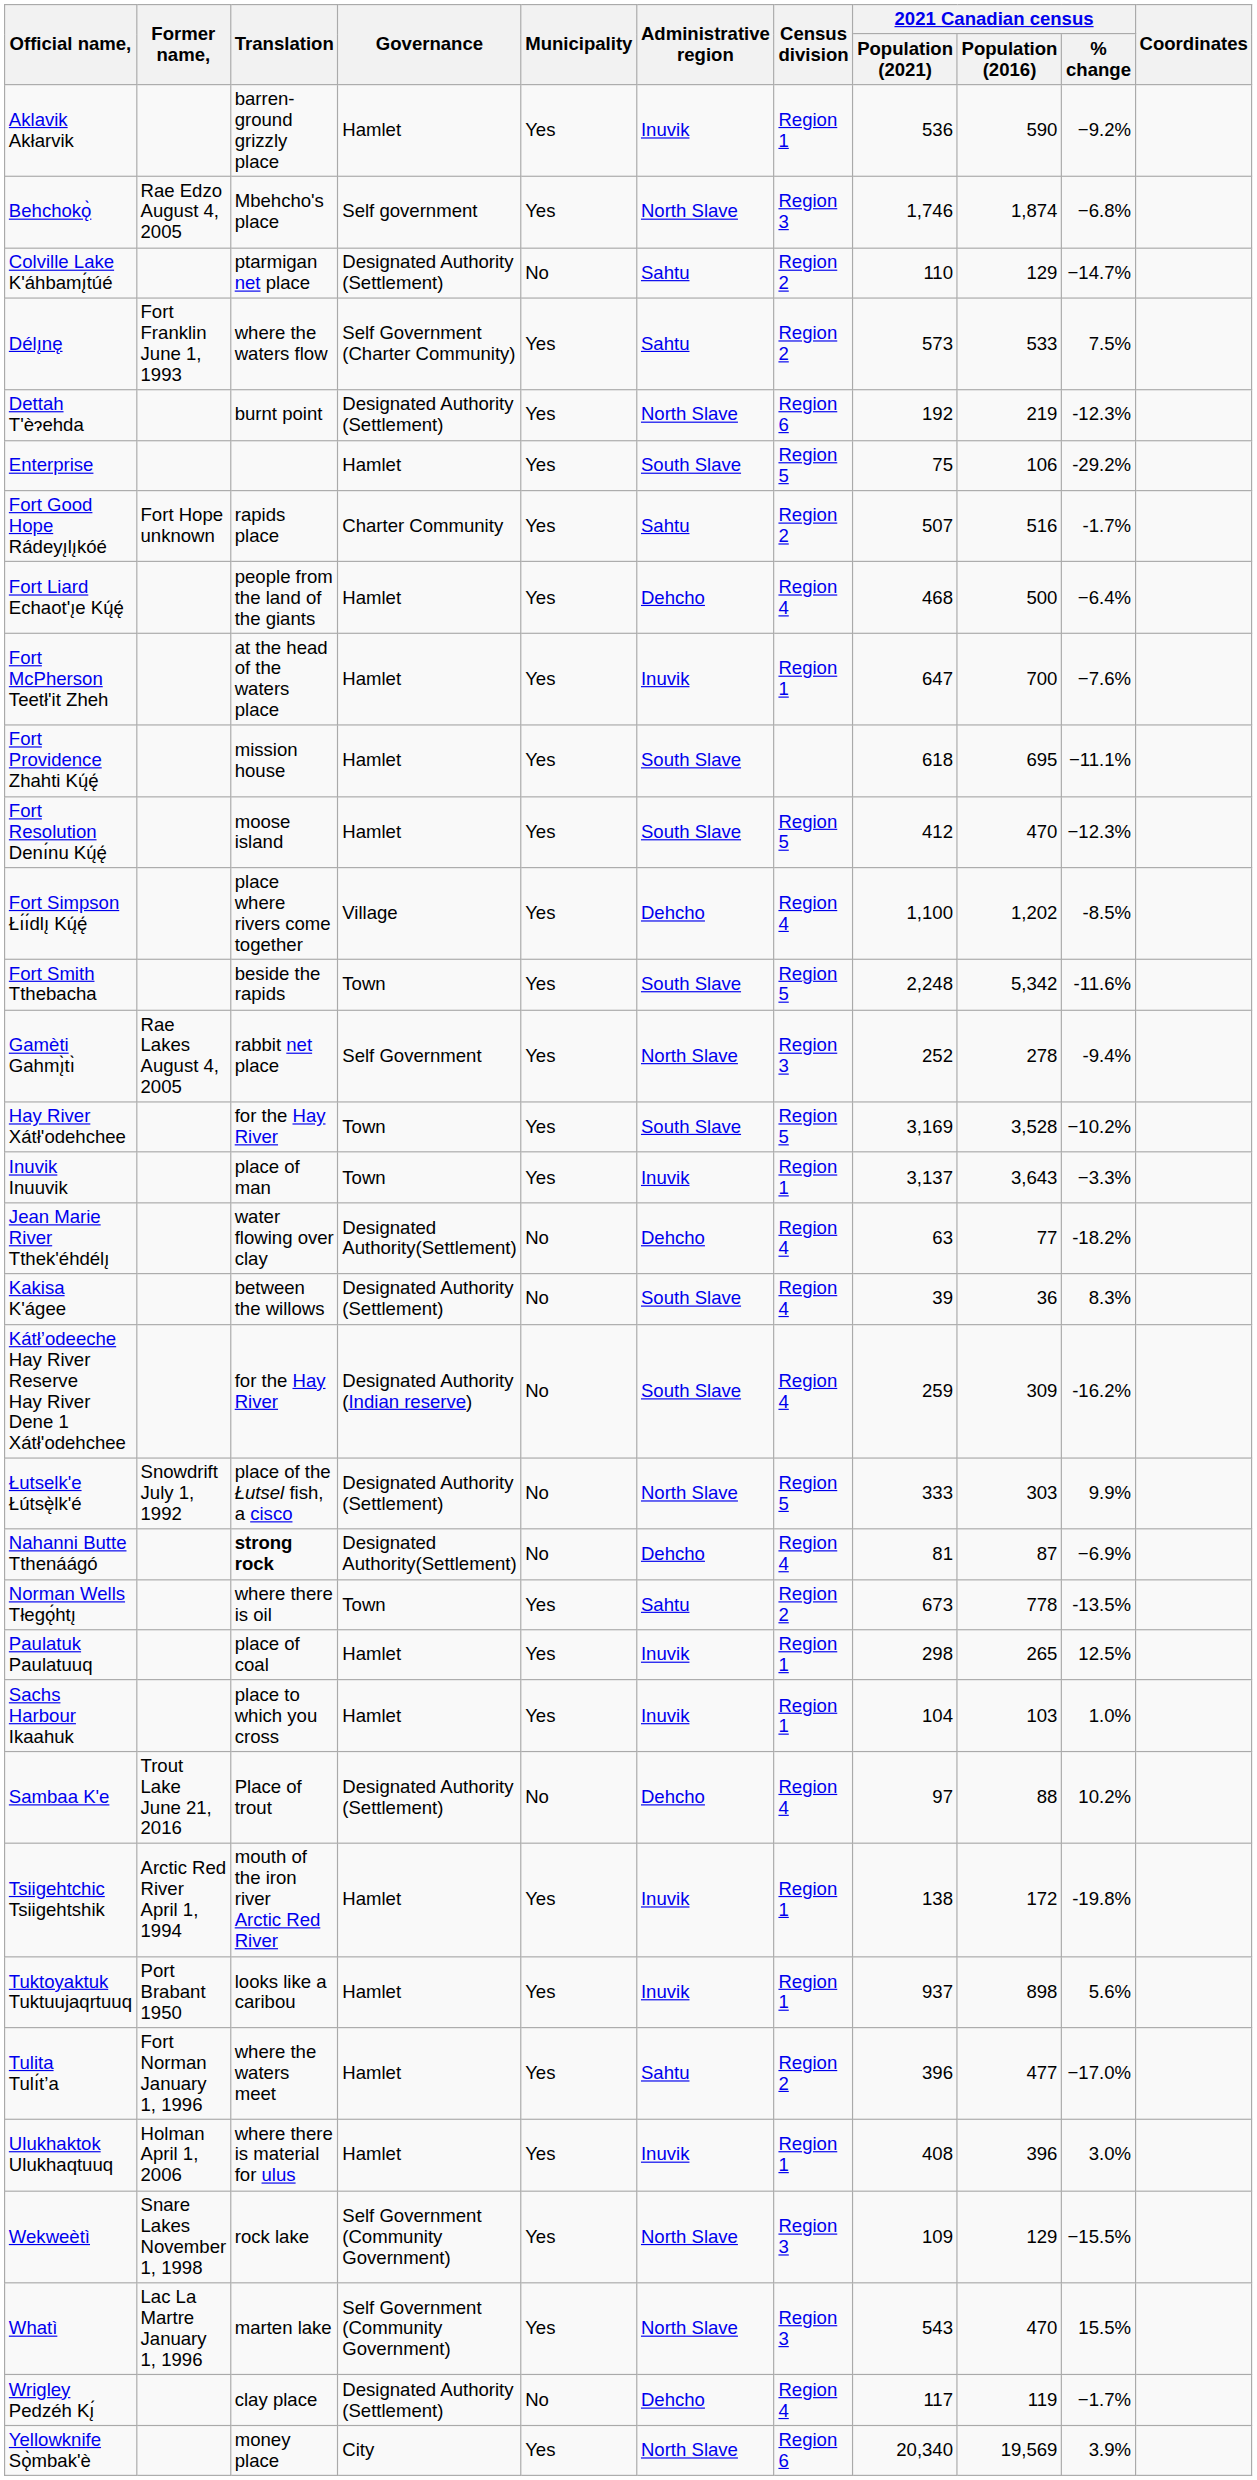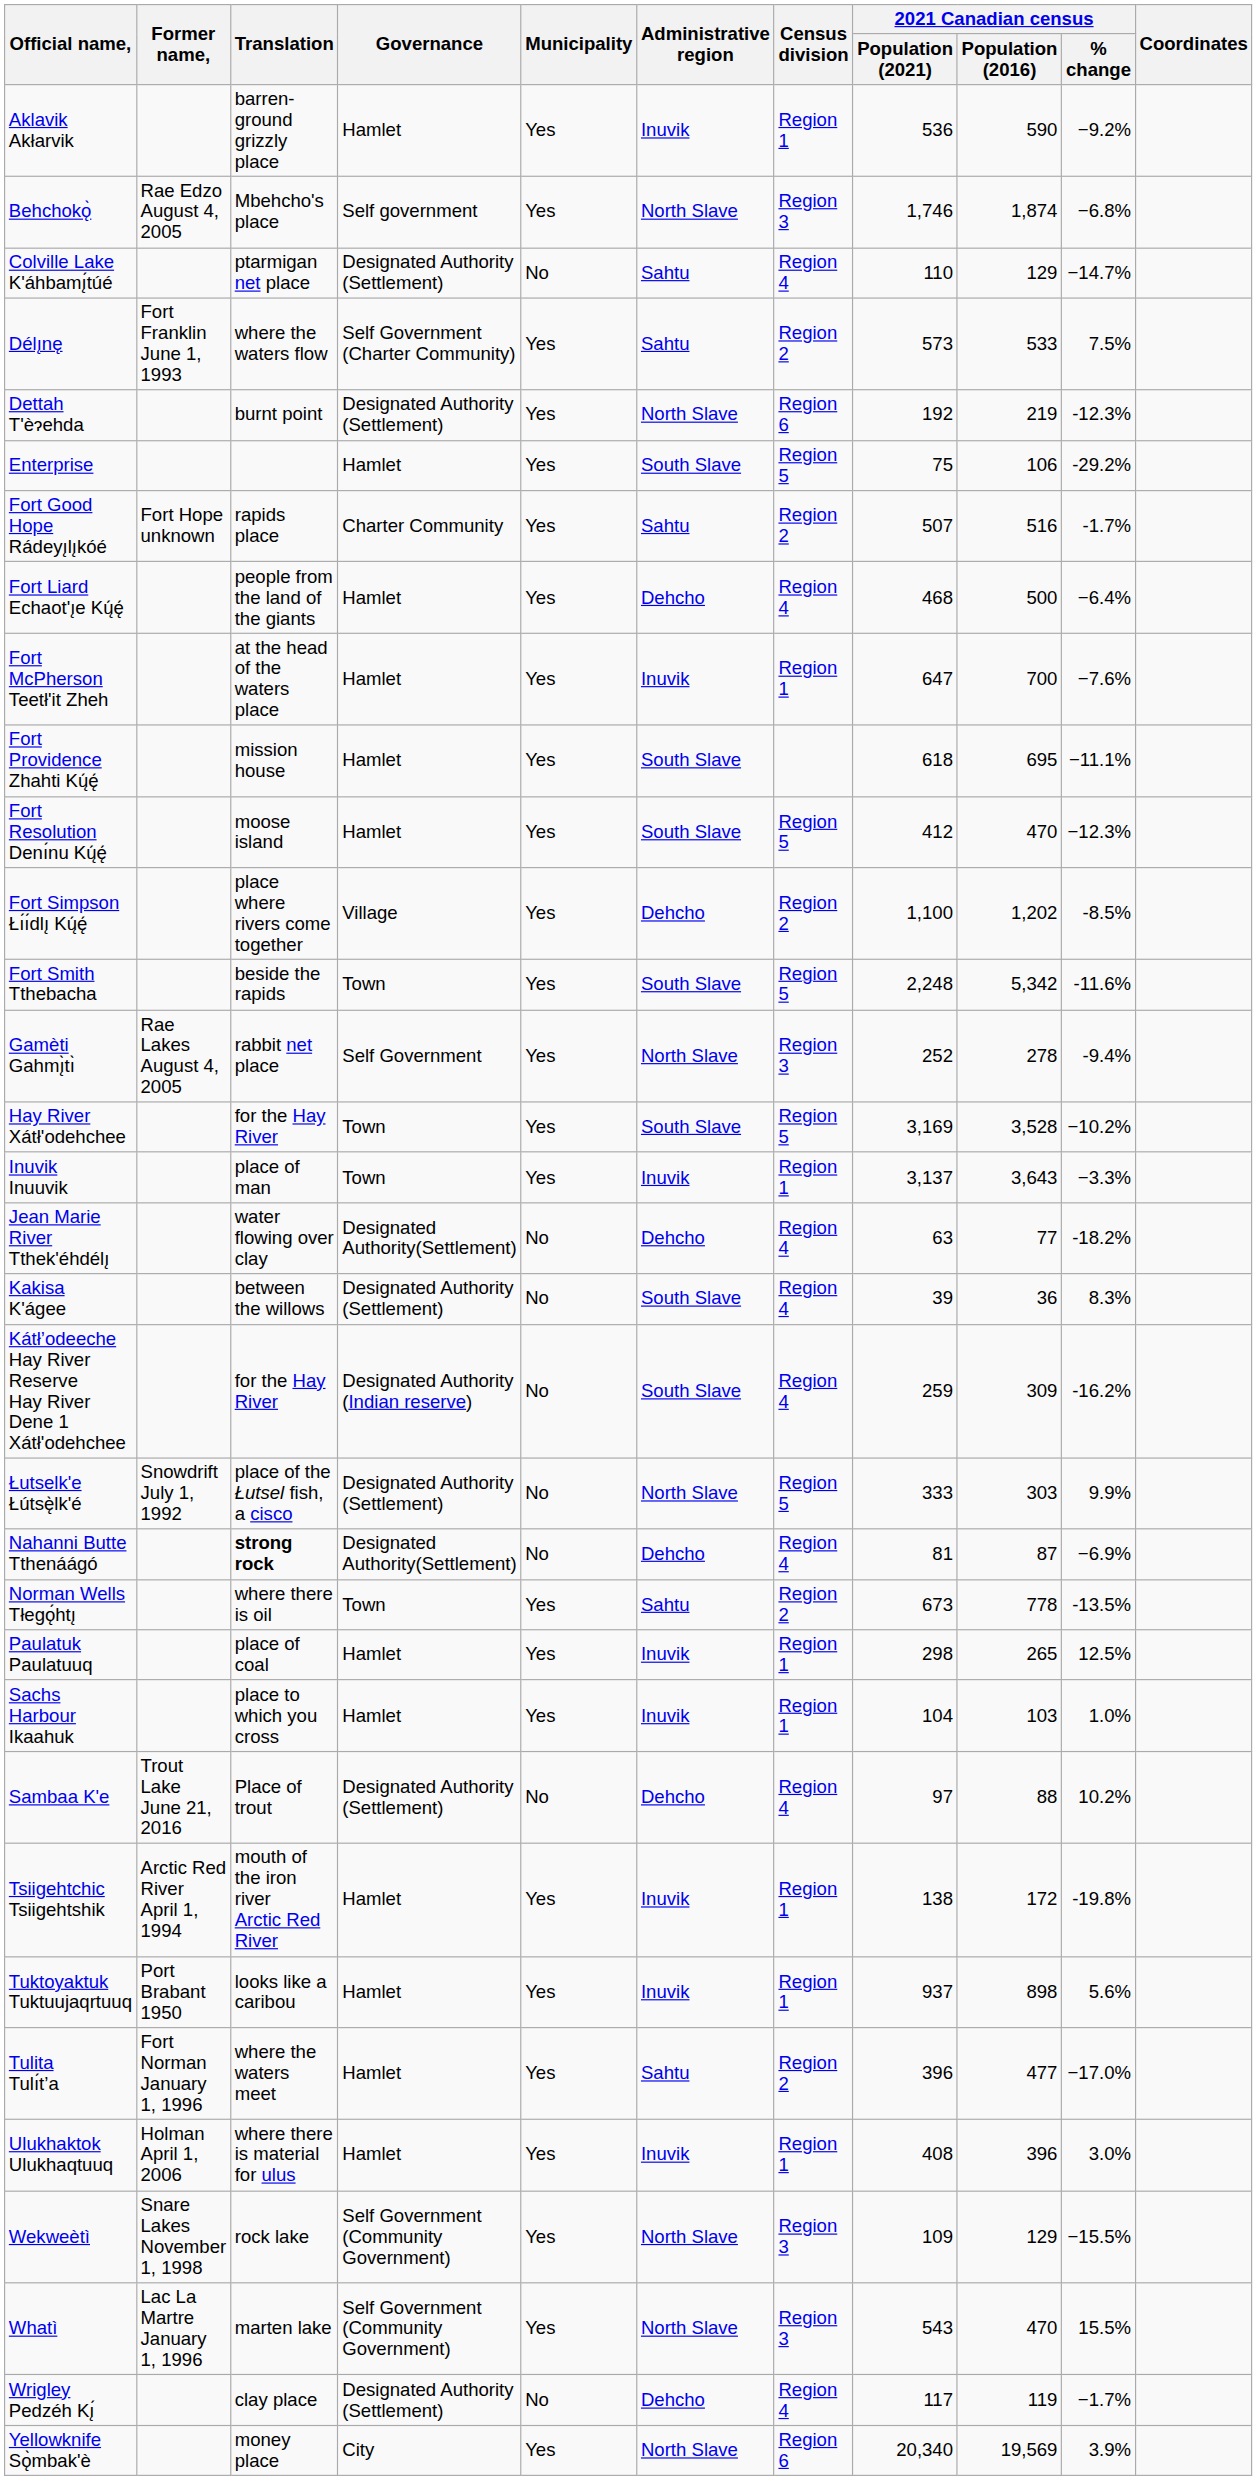Colville Lake K'áhbamı̨́túé | Census division: Region 2 -> Region 4
Fort Simpson Łı́ı́dlı̨ Kų́ę́ | Census division: Region 4 -> Region 2
